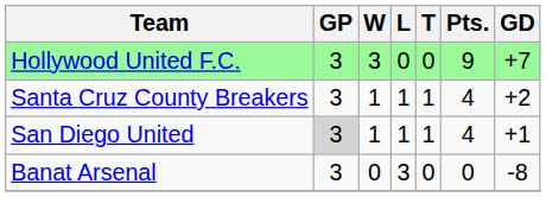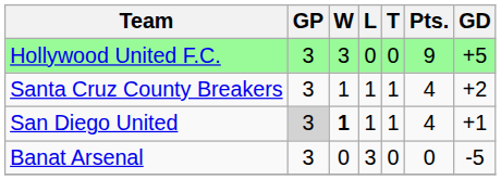Hollywood United F.C. | GD: +7 -> +5
San Diego United | W: normal -> bold
Banat Arsenal | GD: -8 -> -5
